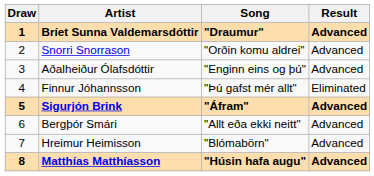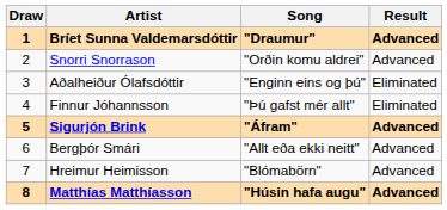Aðalheiður Ólafsdóttir | Result: Advanced -> Eliminated
